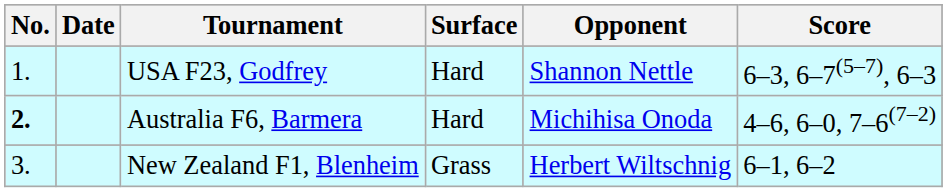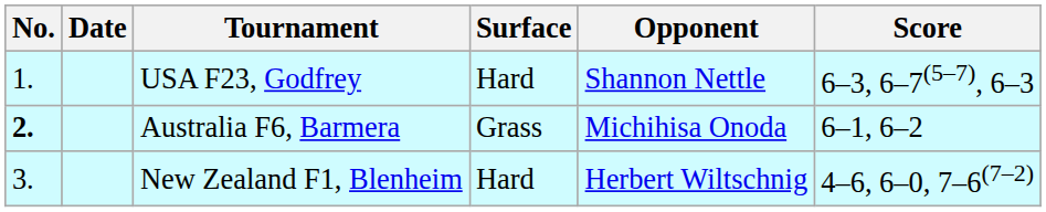Australia F6, Barmera | Surface: Hard -> Grass
Australia F6, Barmera | Score: 4–6, 6–0, 7–6(7–2) -> 6–1, 6–2
New Zealand F1, Blenheim | Surface: Grass -> Hard
New Zealand F1, Blenheim | Score: 6–1, 6–2 -> 4–6, 6–0, 7–6(7–2)
